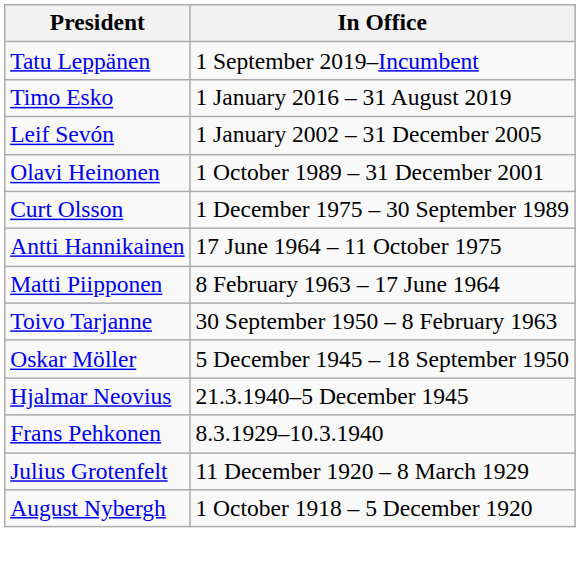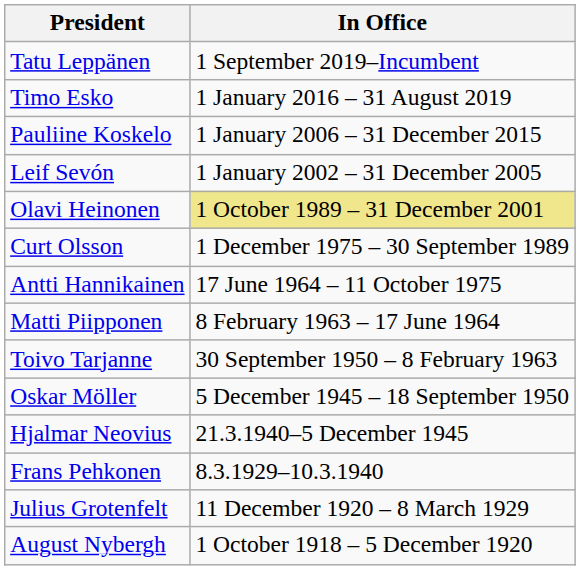+ row: Pauliine Koskelo | 1 January 2006 – 31 December 2015
Olavi Heinonen | In Office: no background -> khaki background
